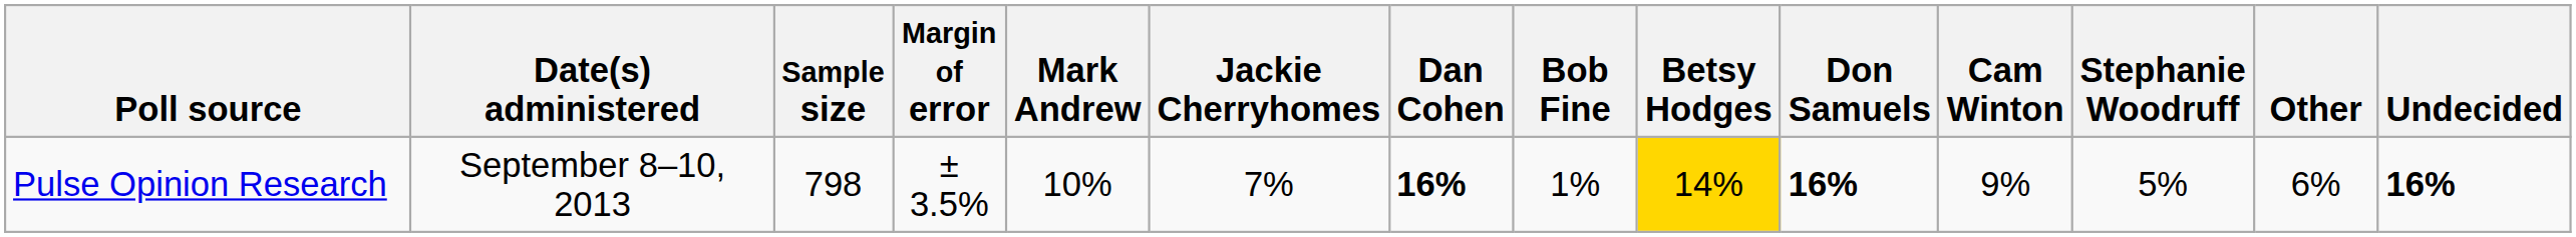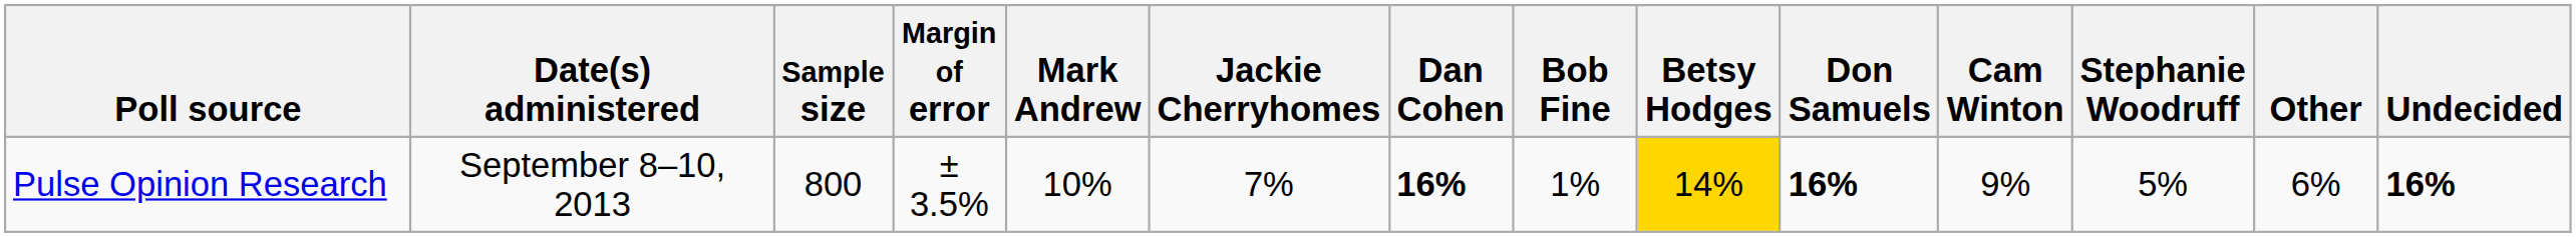Pulse Opinion Research | Sample size: 798 -> 800
